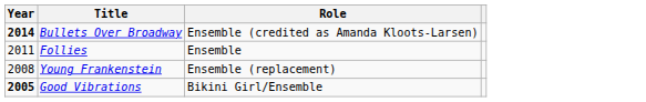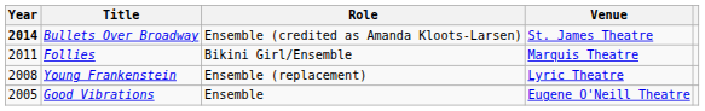+ column: Venue | St. James Theatre | Marquis Theatre | Lyric Theatre | Eugene O'Neill Theatre
Follies | Role: Ensemble -> Bikini Girl/Ensemble
Good Vibrations | Year: bold -> normal
Good Vibrations | Role: Bikini Girl/Ensemble -> Ensemble
